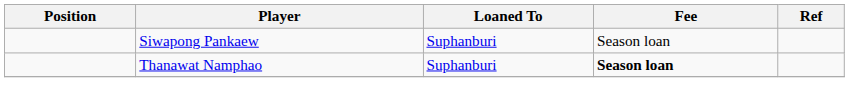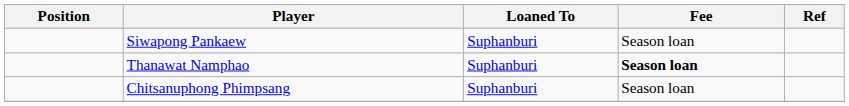+ row: Chitsanuphong Phimpsang | Suphanburi | Season loan
